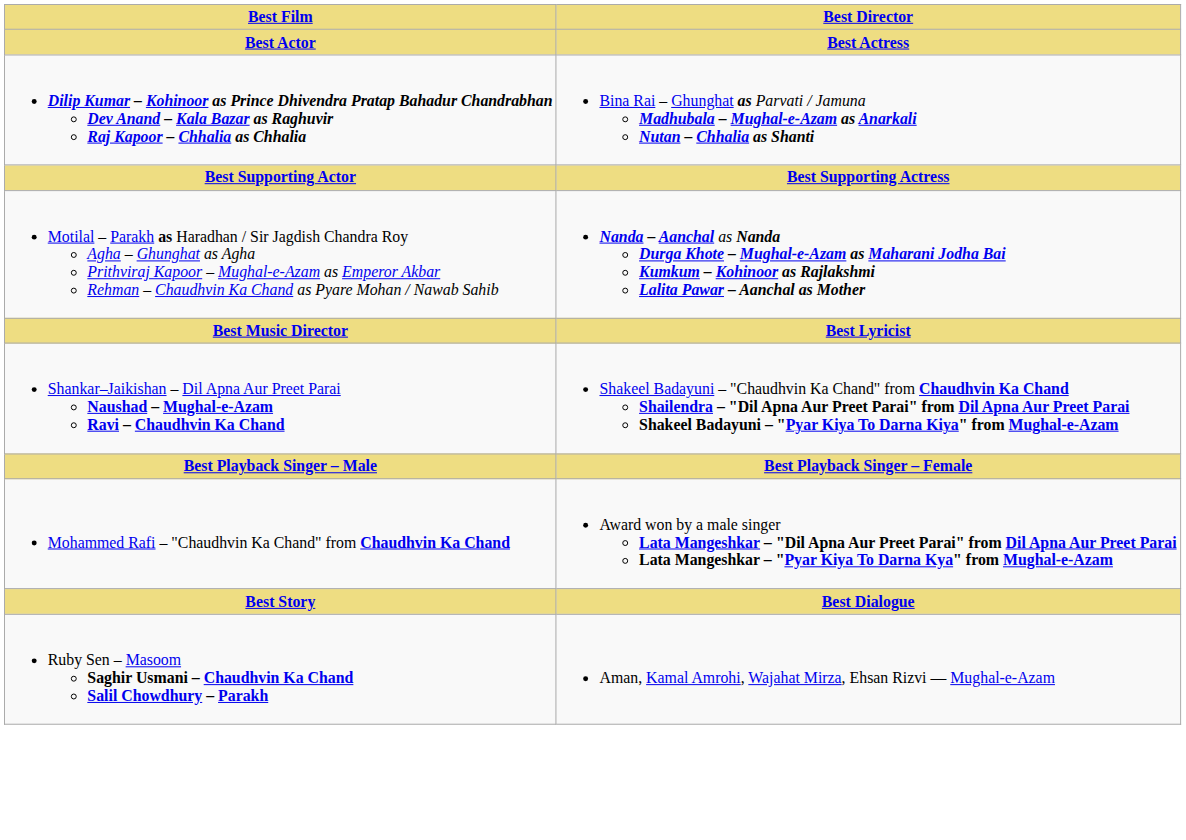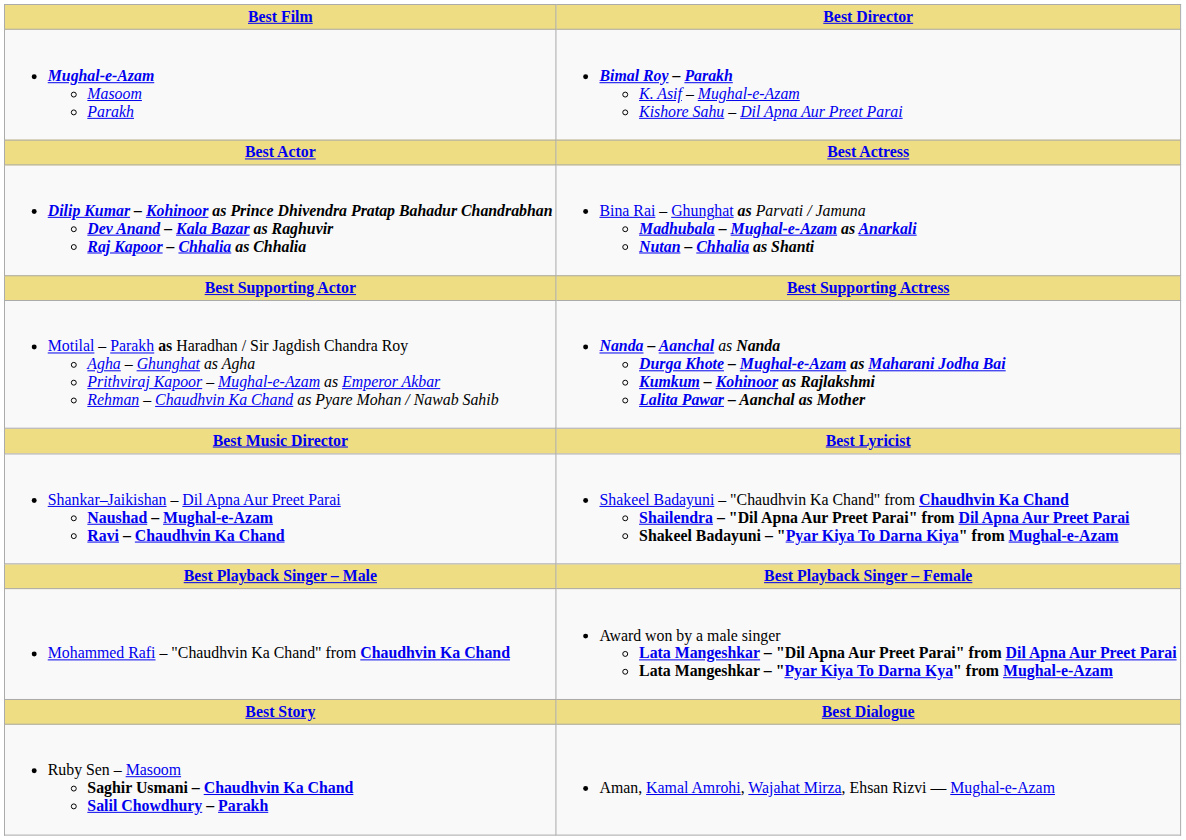+ row: Mughal-e-Azam Masoom Parakh | Bimal Roy – Parakh K. Asif – Mughal-e-Azam Kishore Sahu – Dil Apna Aur Preet Parai
